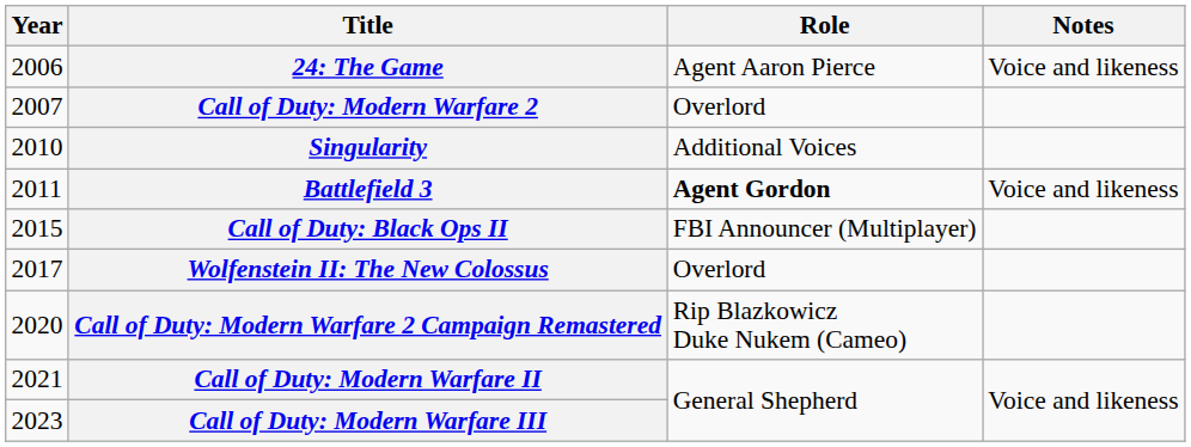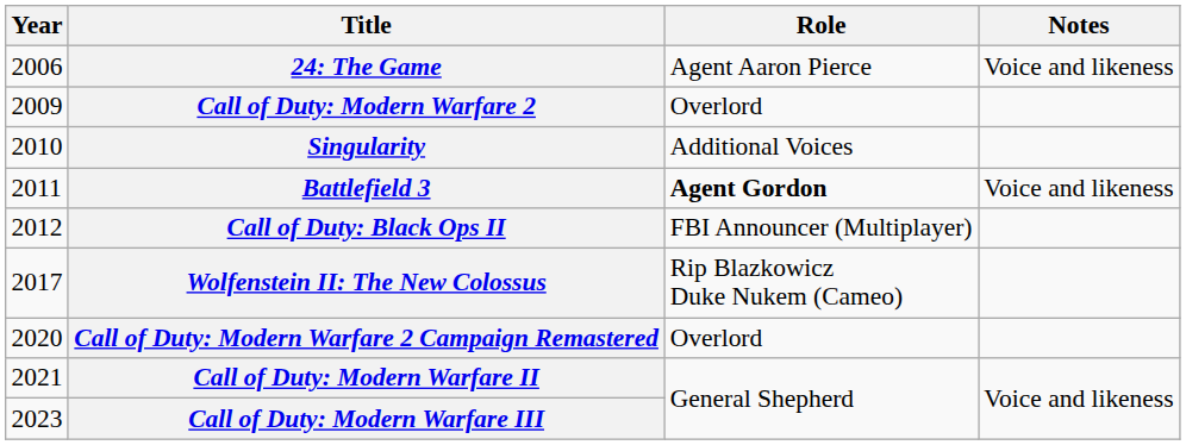Call of Duty: Modern Warfare 2 | Year: 2007 -> 2009
Call of Duty: Black Ops II | Year: 2015 -> 2012
Wolfenstein II: The New Colossus | Role: Overlord -> Rip Blazkowicz Duke Nukem (Cameo)
Call of Duty: Modern Warfare 2 Campaign Remastered | Role: Rip Blazkowicz Duke Nukem (Cameo) -> Overlord
